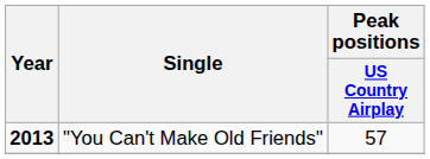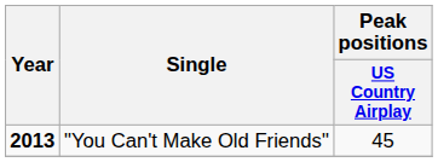"You Can't Make Old Friends" | Peak positions / US Country Airplay: 57 -> 45
